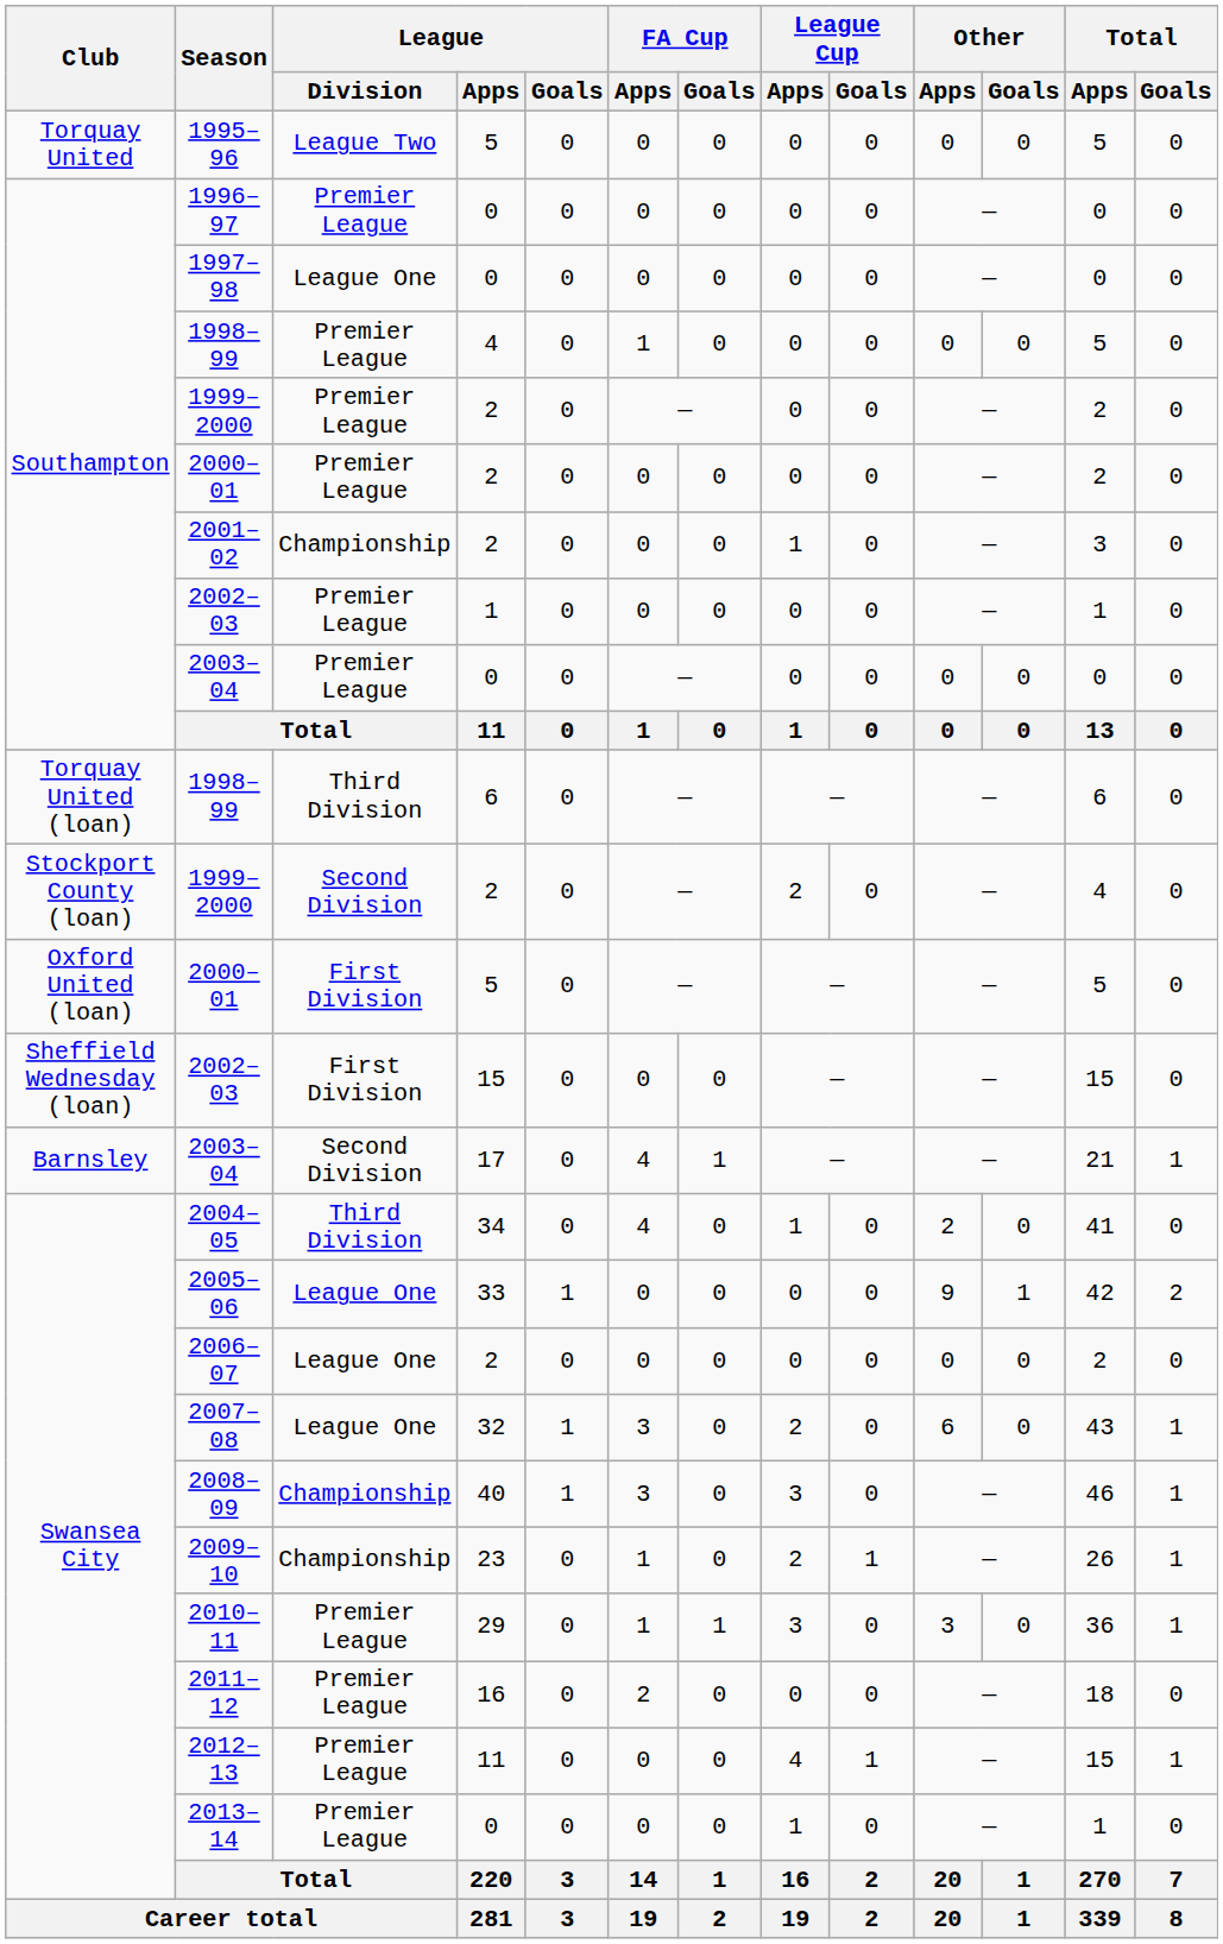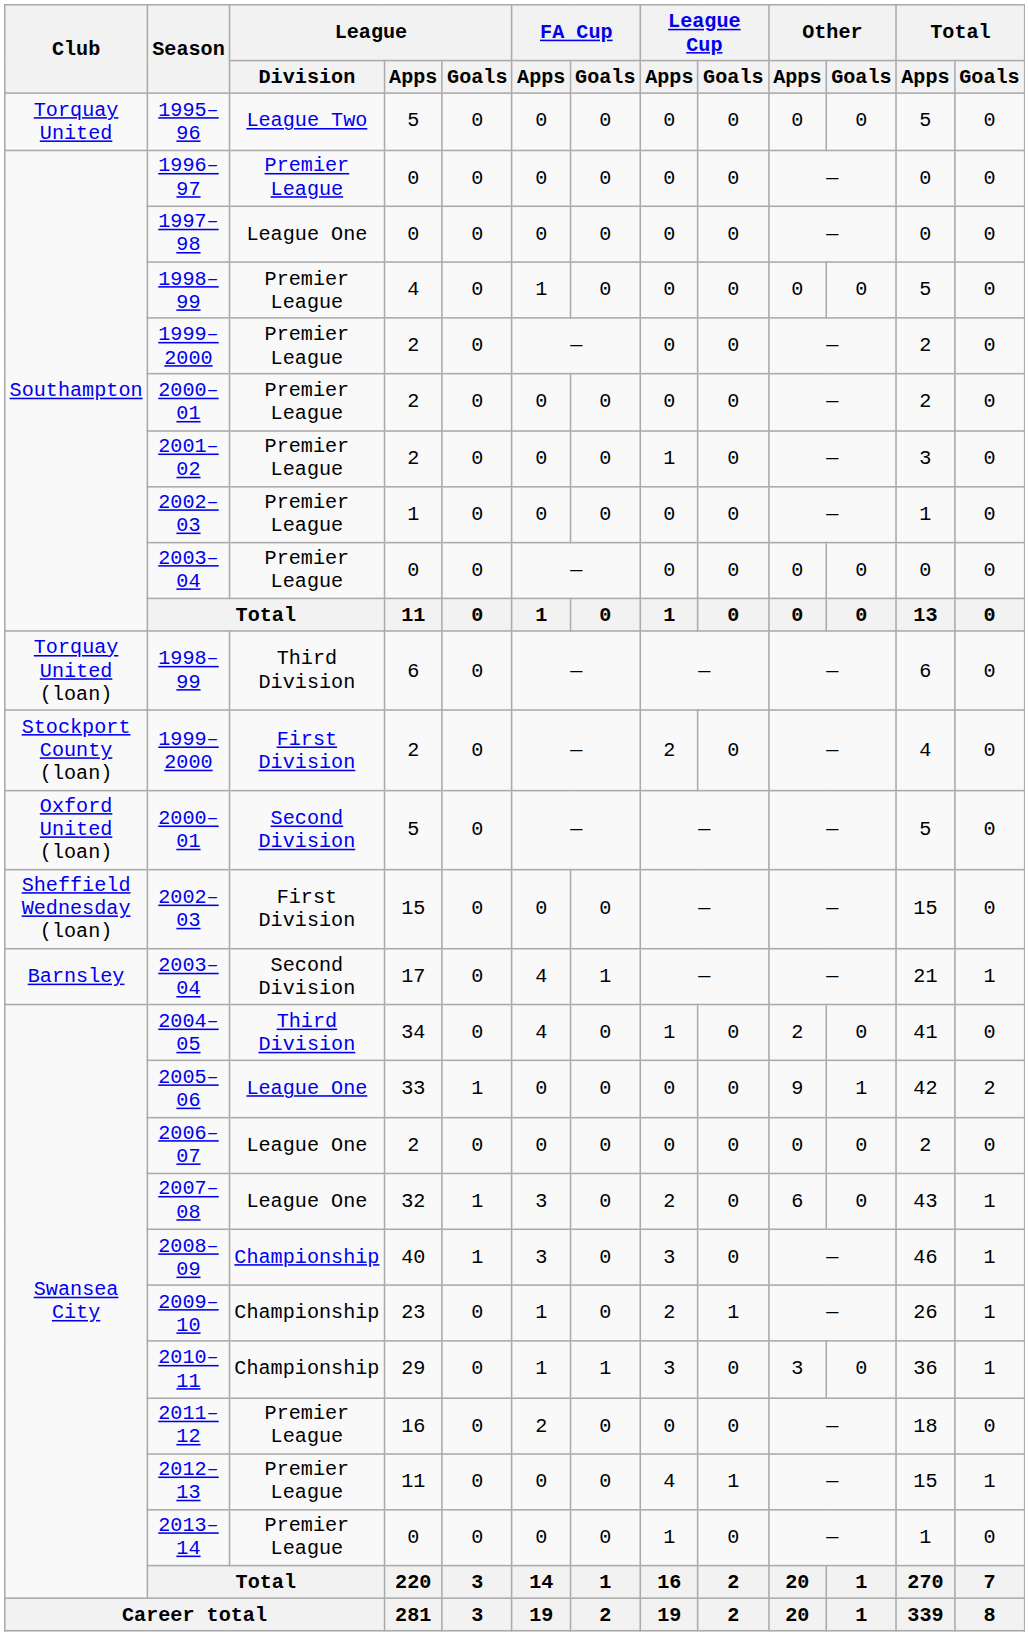2001–02 | League / Division: Championship -> Premier League
Stockport County (loan) / 1999–2000 | League / Division: Second Division -> First Division
Oxford United (loan) / 2000–01 | League / Division: First Division -> Second Division
2010–11 | League / Division: Premier League -> Championship
